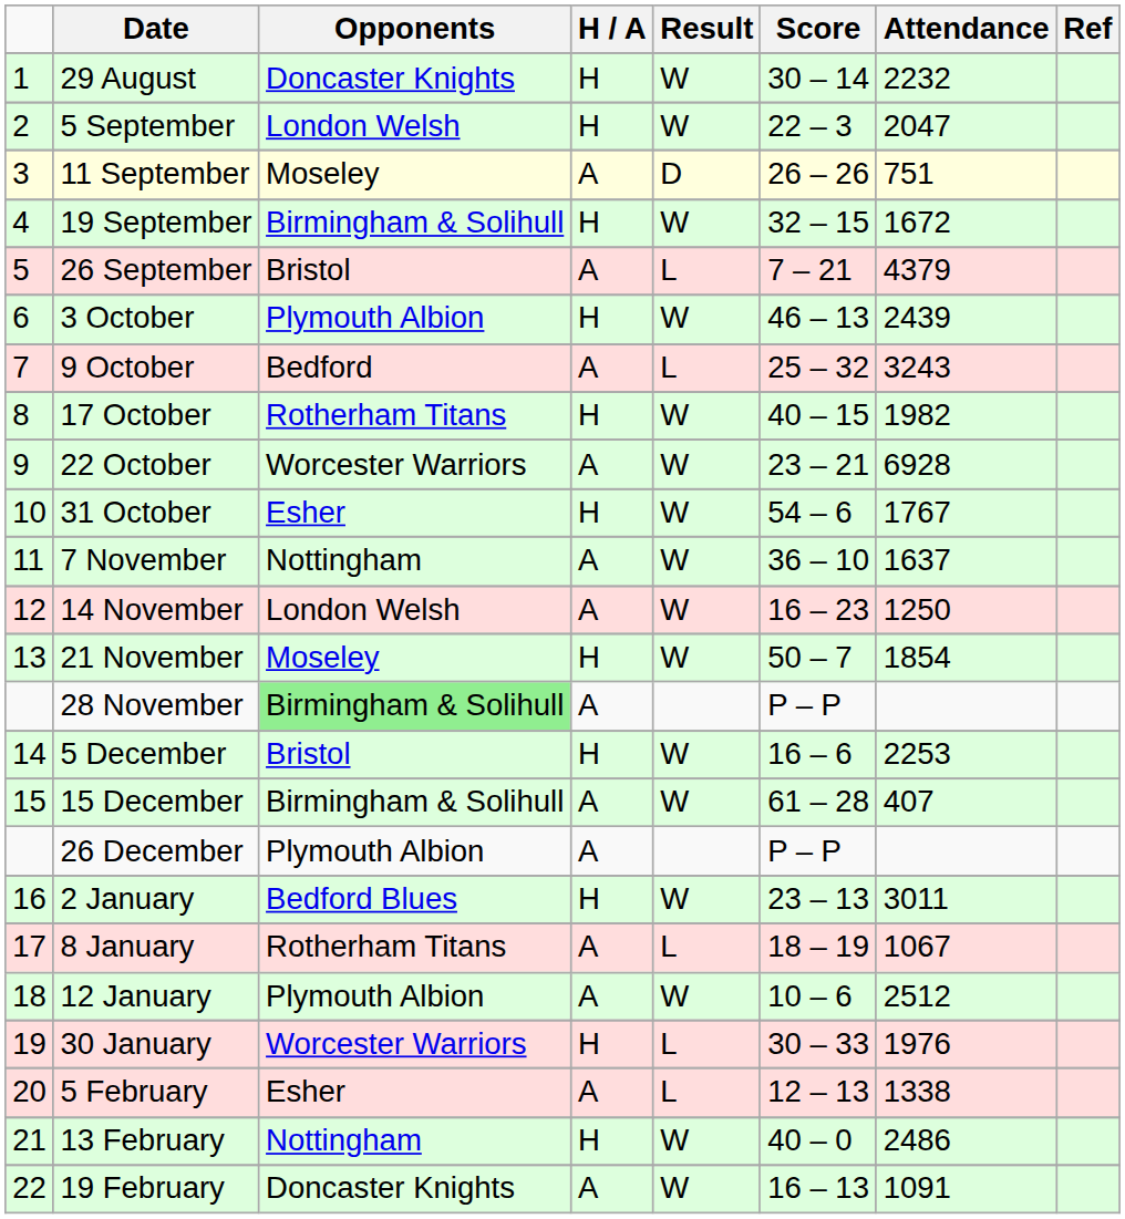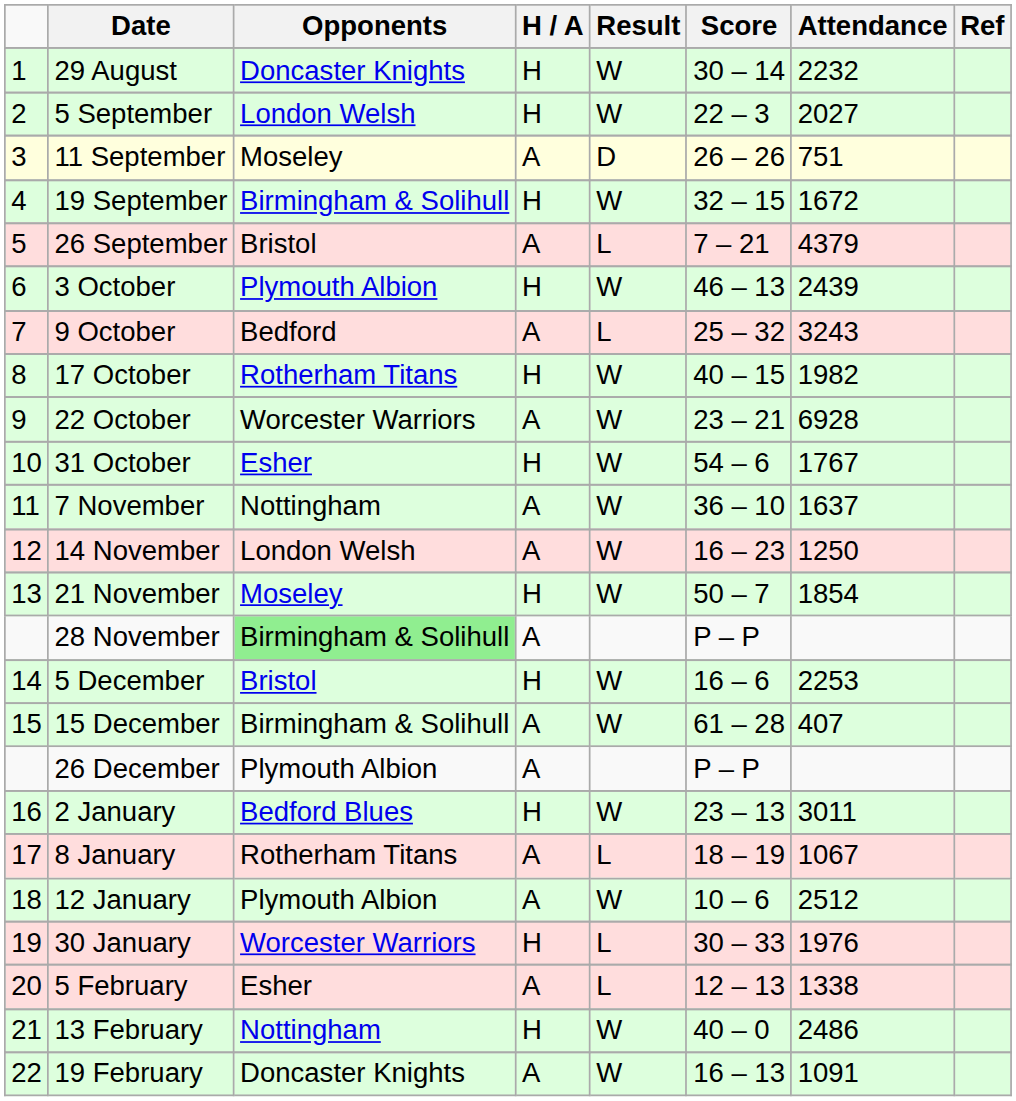5 September | Attendance: 2047 -> 2027
